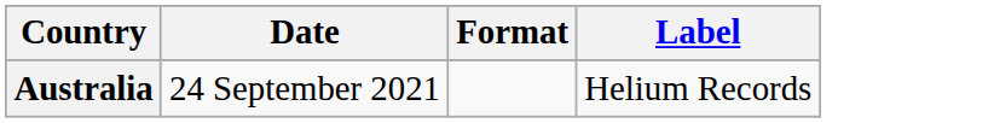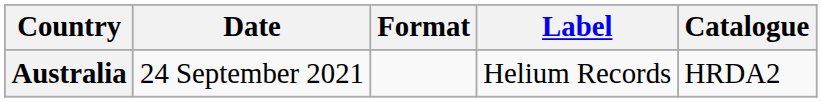+ column: Catalogue | HRDA2
